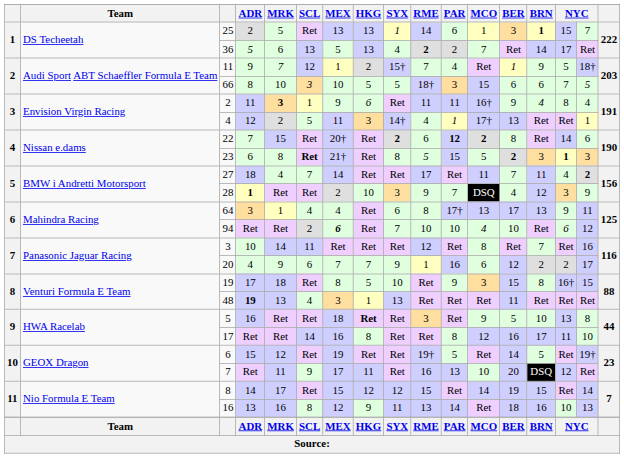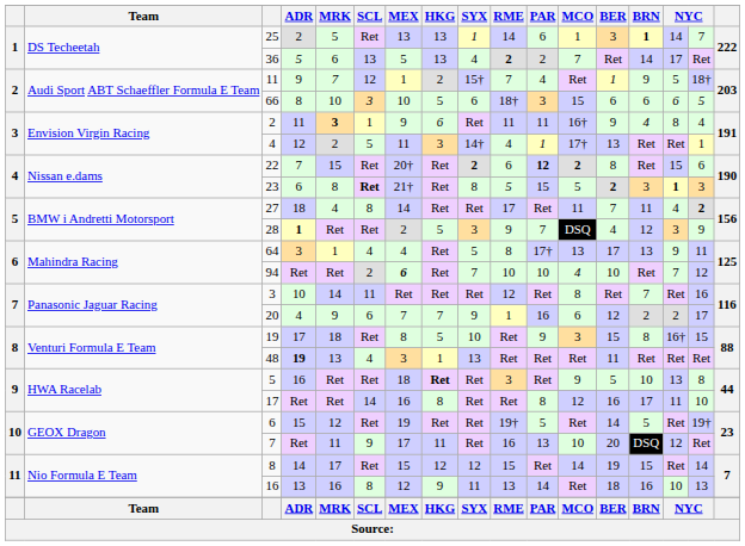25 | column 15: 15 -> 14
66 | SYX: 5 -> 6
66 | column 15: 7 -> 6
22 | column 15: 14 -> 15
27 | SCL: 7 -> 8
28 | HKG: 10 -> 5
64 | SYX: 6 -> 5
94 | column 15: 6 -> 7
